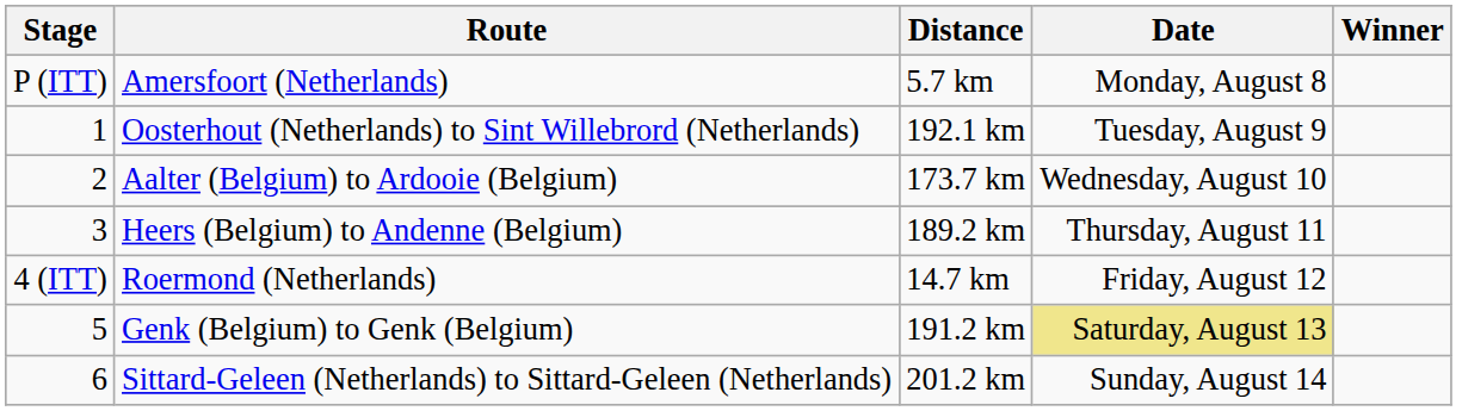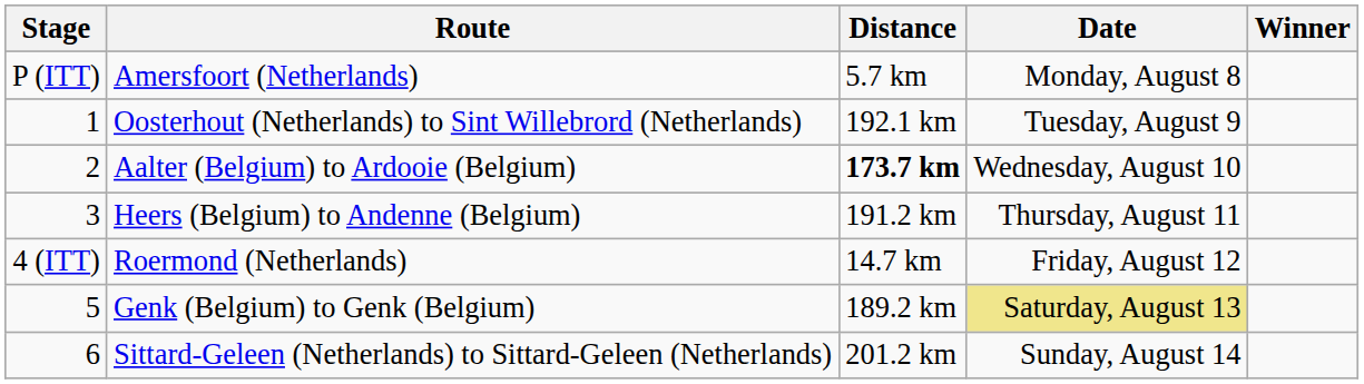Aalter (Belgium) to Ardooie (Belgium) | Distance: normal -> bold
Heers (Belgium) to Andenne (Belgium) | Distance: 189.2 km -> 191.2 km
Genk (Belgium) to Genk (Belgium) | Distance: 191.2 km -> 189.2 km
